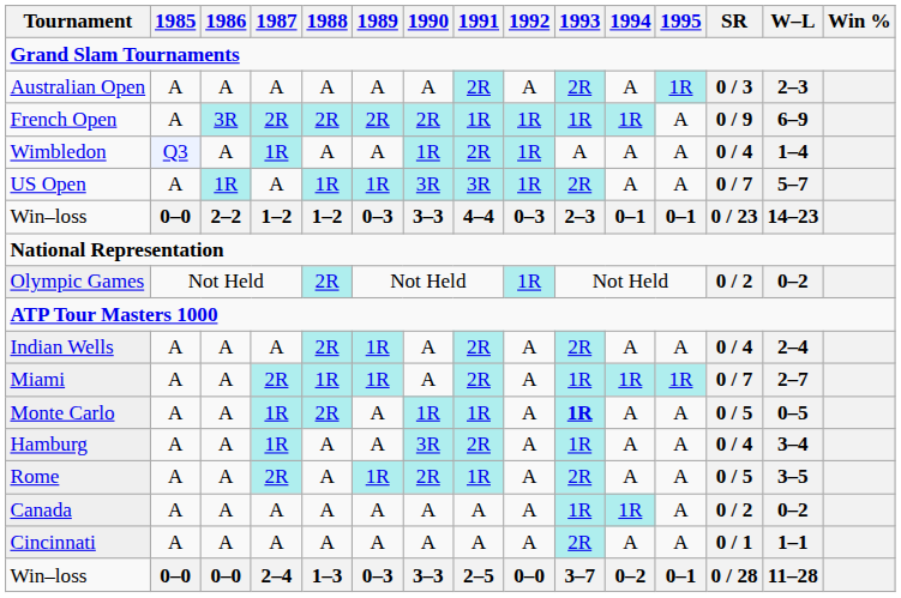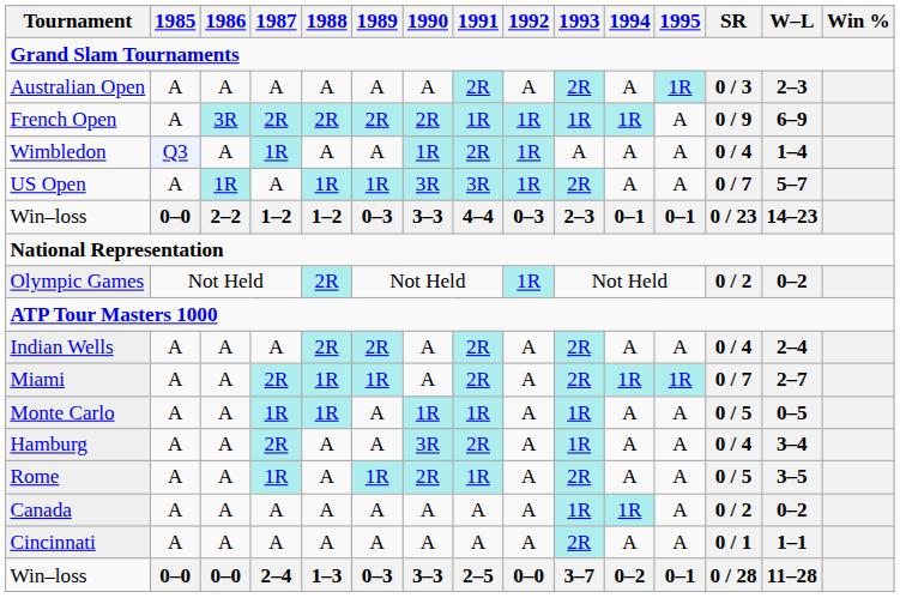Indian Wells | 1989: 1R -> 2R
Miami | 1993: 1R -> 2R
Monte Carlo | 1988: 2R -> 1R
Monte Carlo | 1993: bold -> normal
Hamburg | 1987: 1R -> 2R
Rome | 1987: 2R -> 1R
